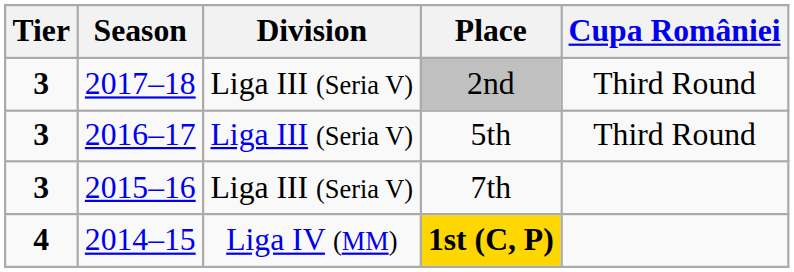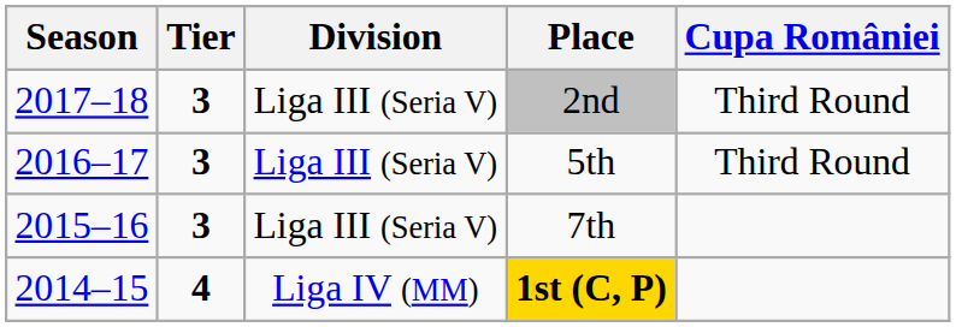columns swapped: Season <-> Tier
